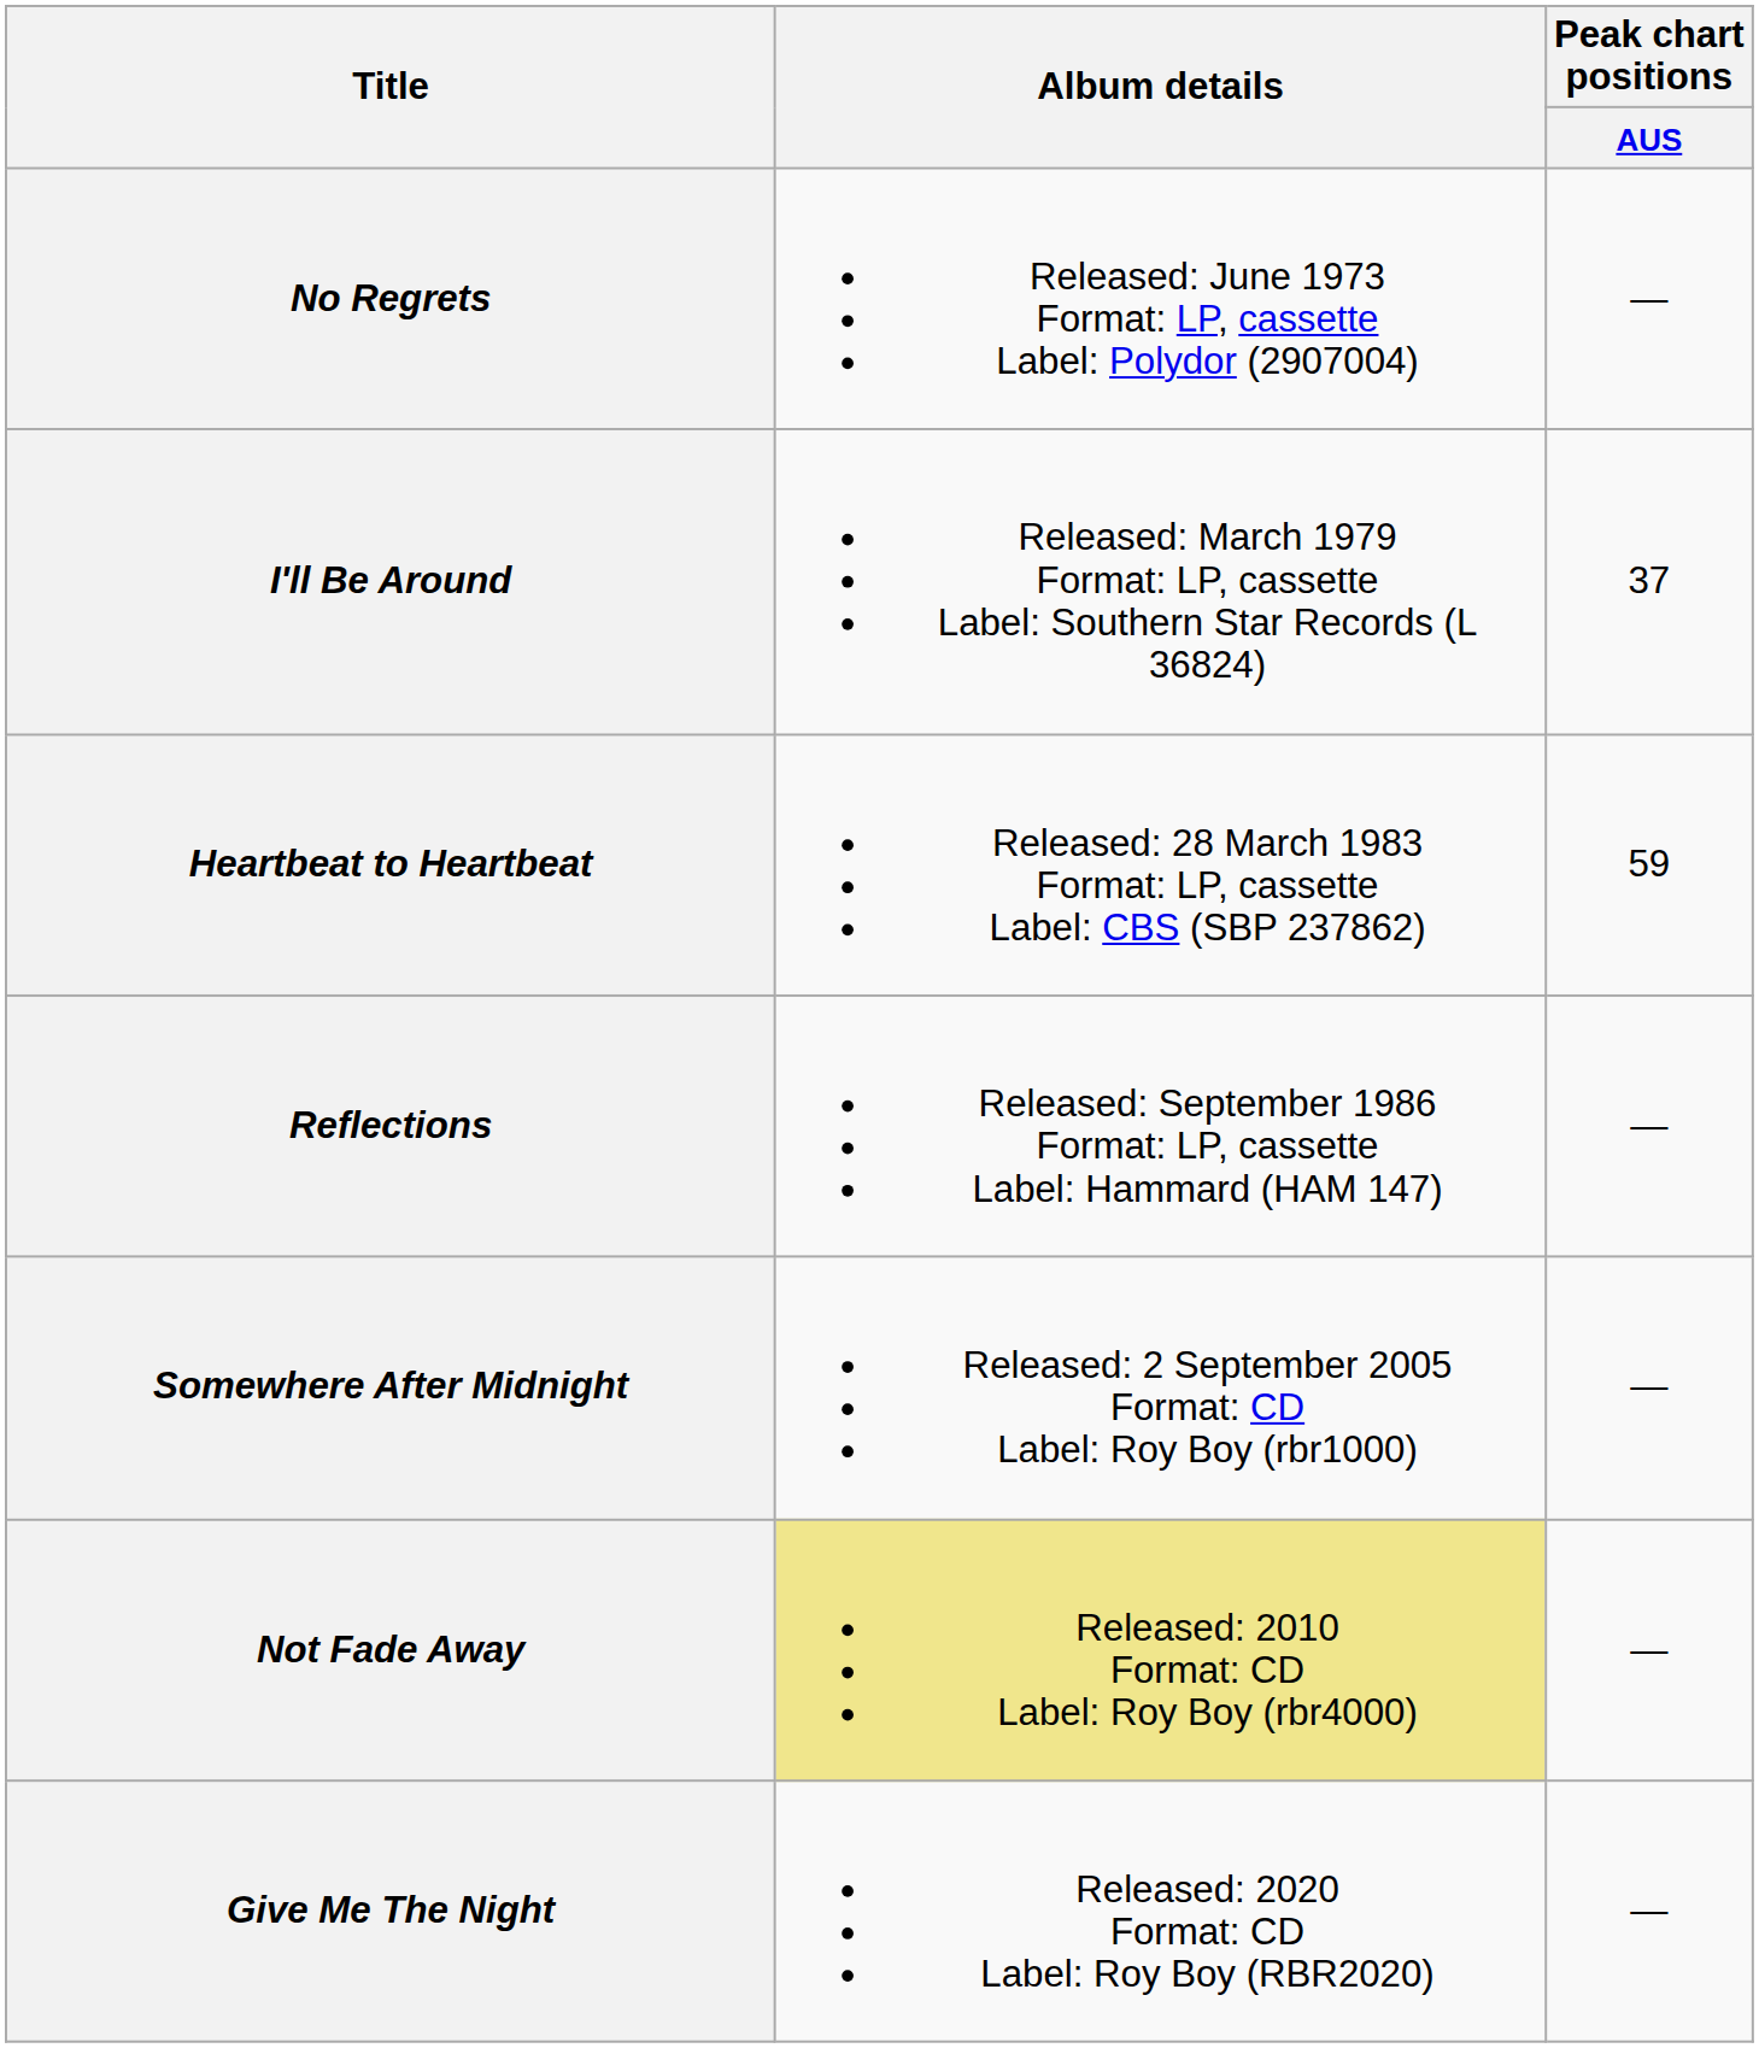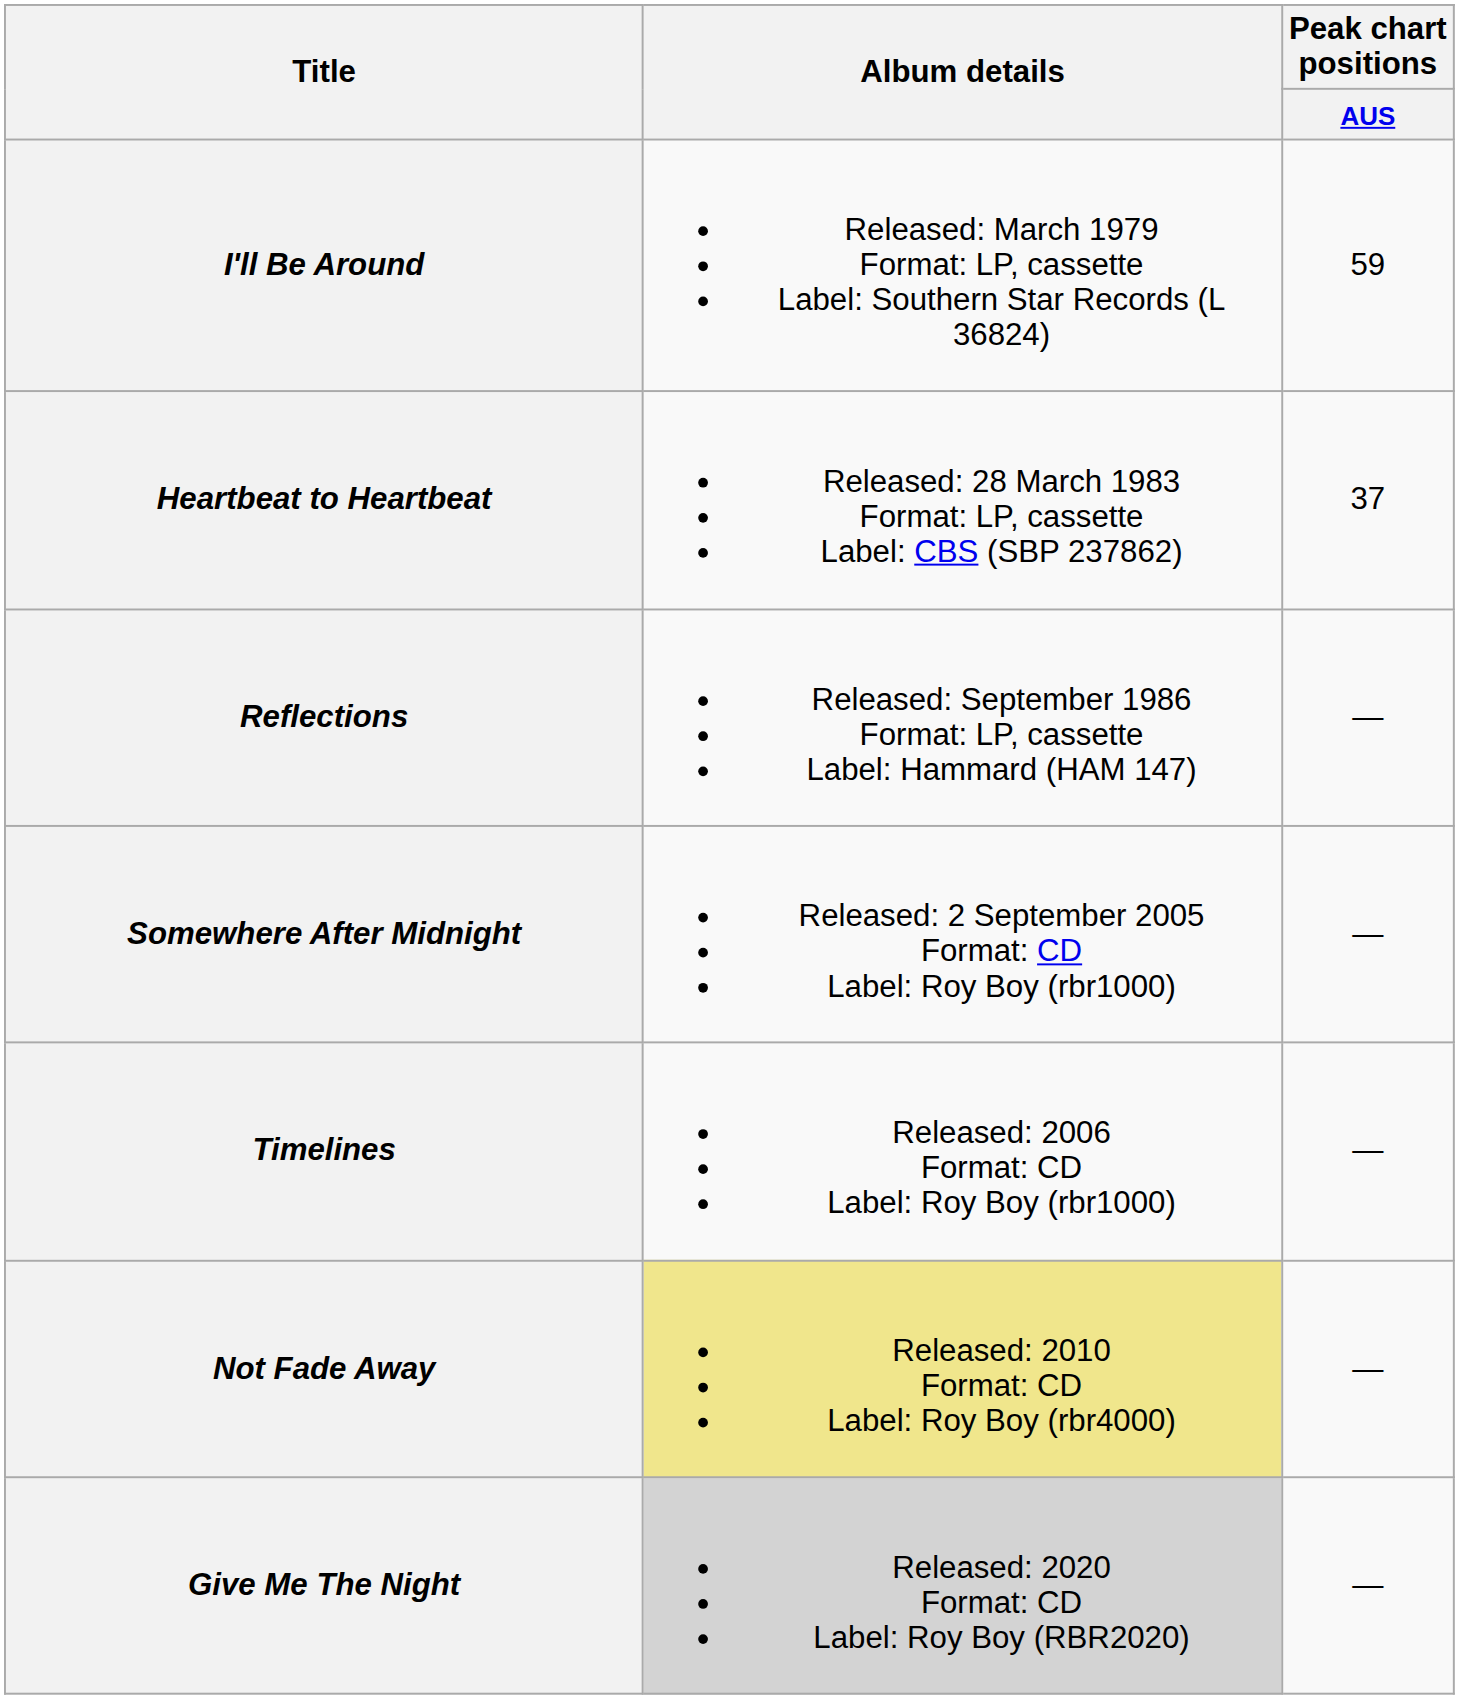- row: No Regrets | Released: June 1973 Format: LP, cassette Label: Polydor (2907004) | —
I'll Be Around | Peak chart positions / AUS: 37 -> 59
Heartbeat to Heartbeat | Peak chart positions / AUS: 59 -> 37
+ row: Timelines | Released: 2006 Format: CD Label: Roy Boy (rbr1000) | —
Give Me The Night | Album details: no background -> lightgrey background
